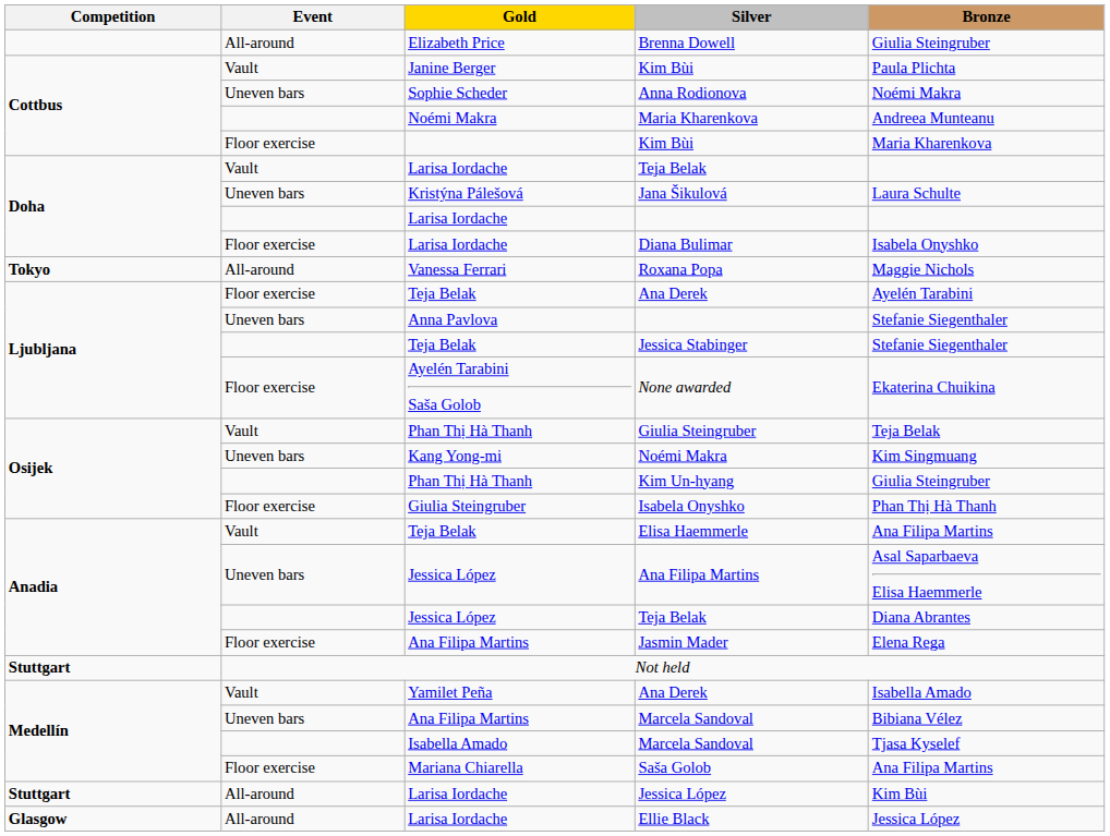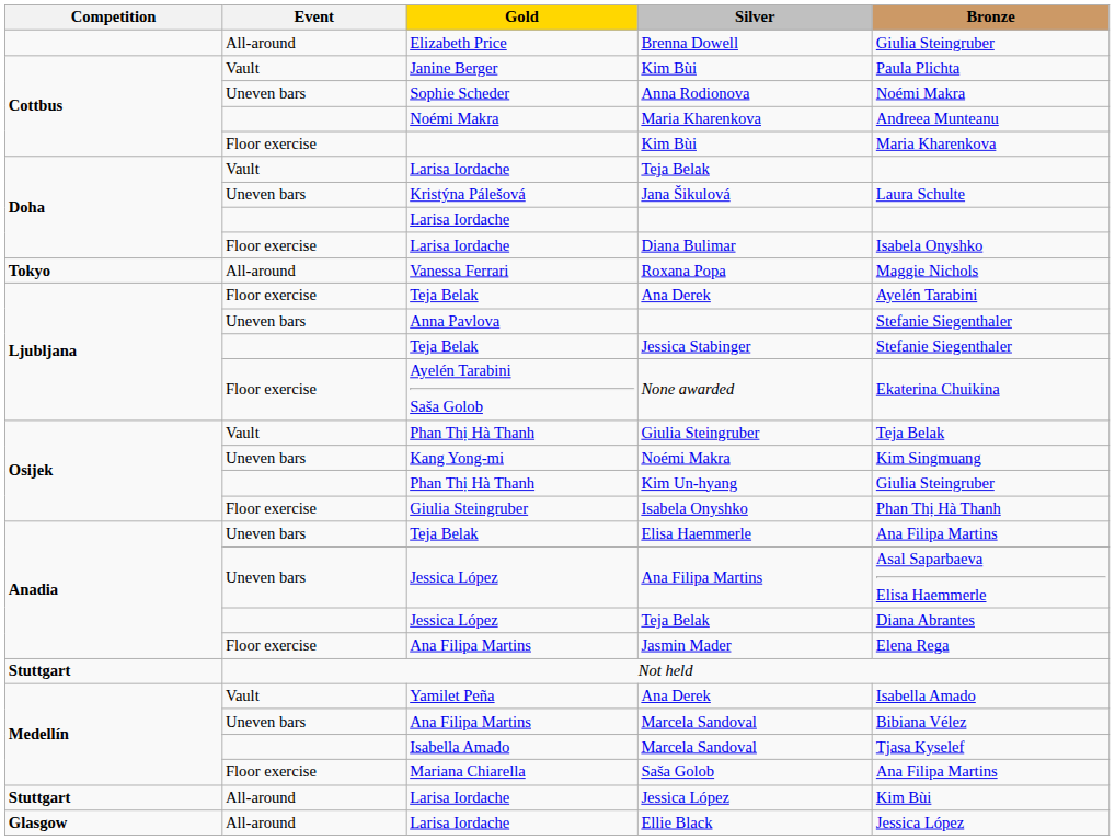Elisa Haemmerle | Event: Vault -> Uneven bars
